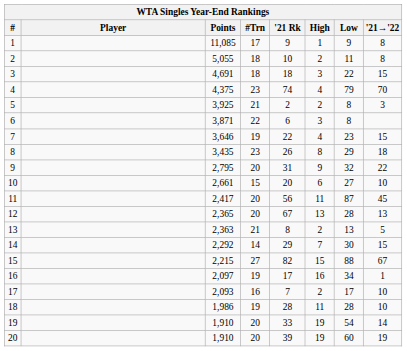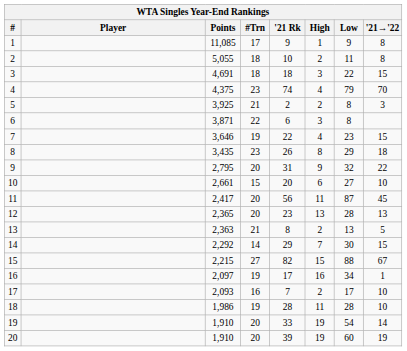12 | '21 Rk: 67 -> 23
